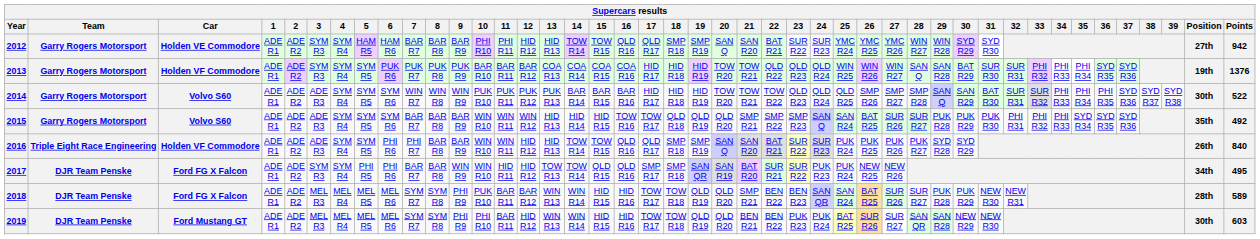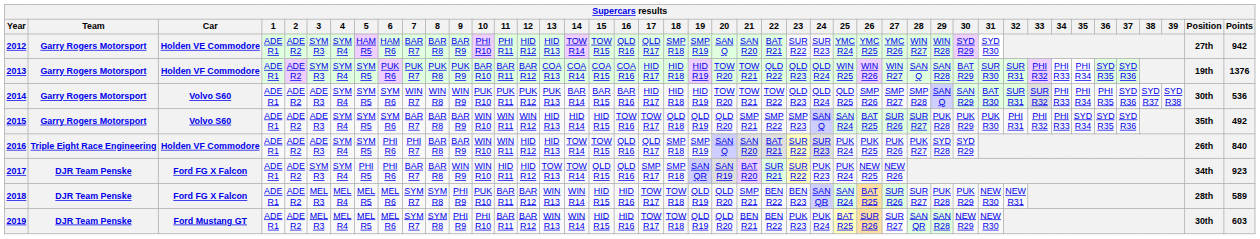2014 | Points: 522 -> 536
2017 | Points: 495 -> 923
2019 | 12: HID R12 -> BAR R12
